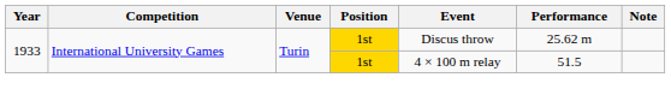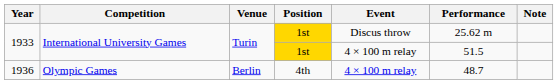+ row: 1936 | Olympic Games | Berlin | 4th | 4 × 100 m relay | 48.7
